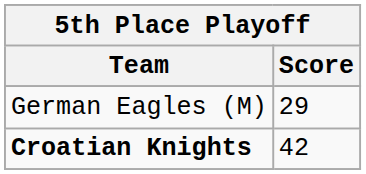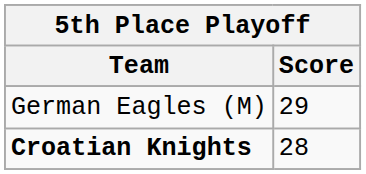Croatian Knights | Score: 42 -> 28
